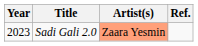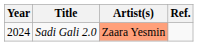Sadi Gali 2.0 | Year: 2023 -> 2024
